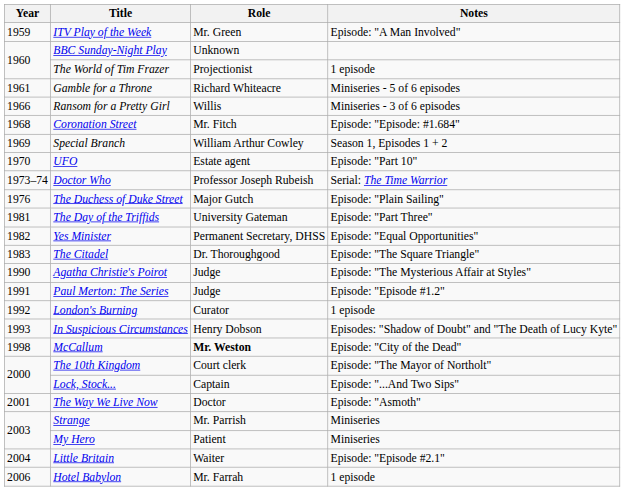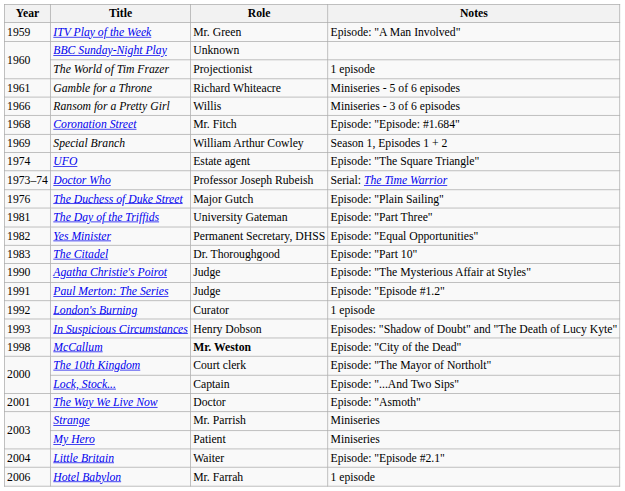UFO | Year: 1970 -> 1974
UFO | Notes: Episode: "Part 10" -> Episode: "The Square Triangle"
The Citadel | Notes: Episode: "The Square Triangle" -> Episode: "Part 10"
